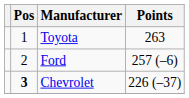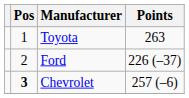Ford | Points: 257 (–6) -> 226 (–37)
Chevrolet | Points: 226 (–37) -> 257 (–6)
